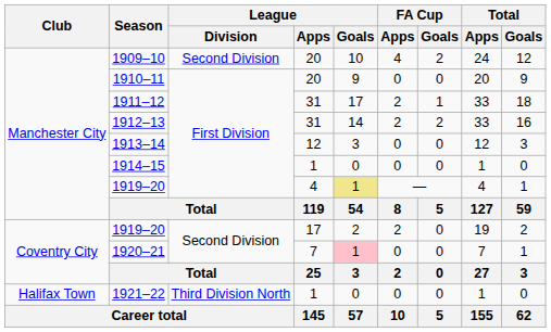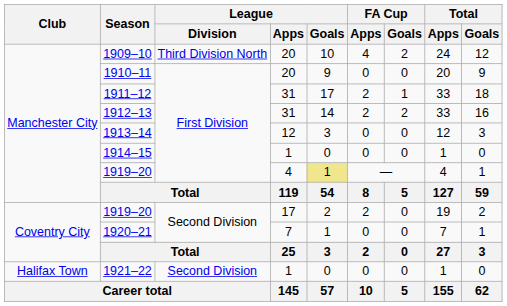1909–10 | League / Division: Second Division -> Third Division North
1920–21 | League / Goals: pink background -> no background
1921–22 | League / Division: Third Division North -> Second Division
